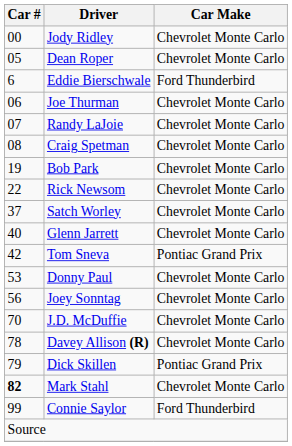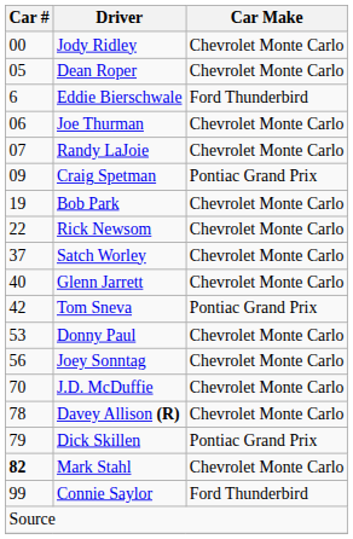Craig Spetman | Car #: 08 -> 09
Craig Spetman | Car Make: Chevrolet Monte Carlo -> Pontiac Grand Prix
